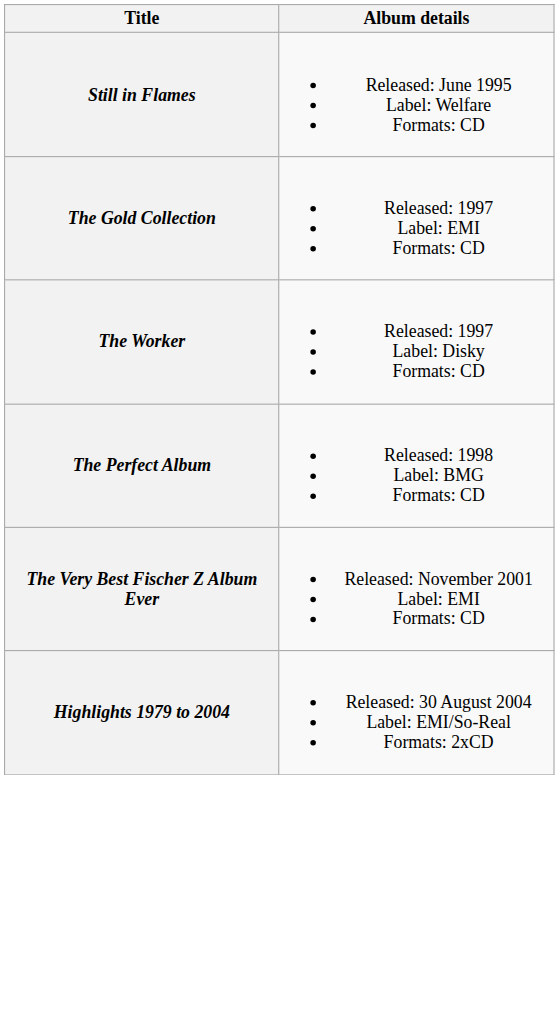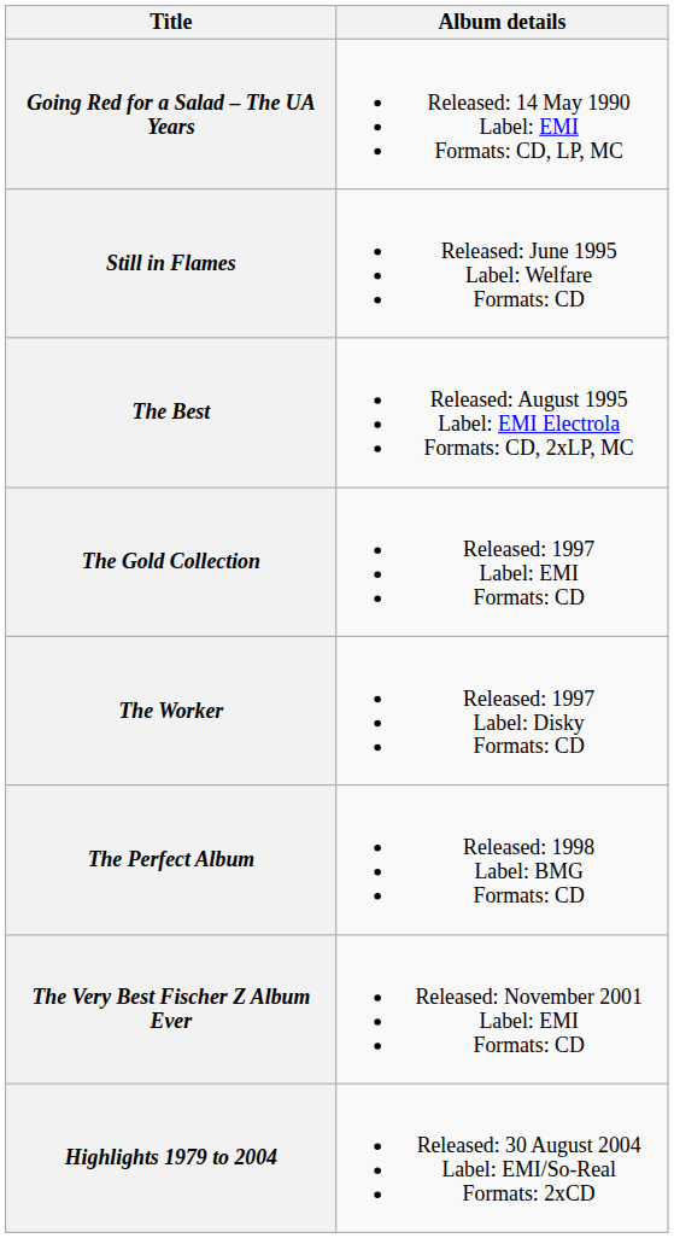+ row: Going Red for a Salad – The UA Years | Released: 14 May 1990 Label: EMI Formats: CD, LP, MC
+ row: The Best | Released: August 1995 Label: EMI Electrola Formats: CD, 2xLP, MC
